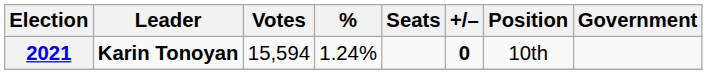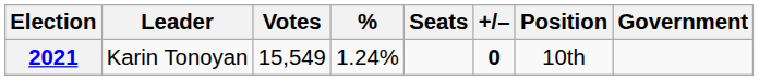2021 | Leader: bold -> normal
2021 | Votes: 15,594 -> 15,549
